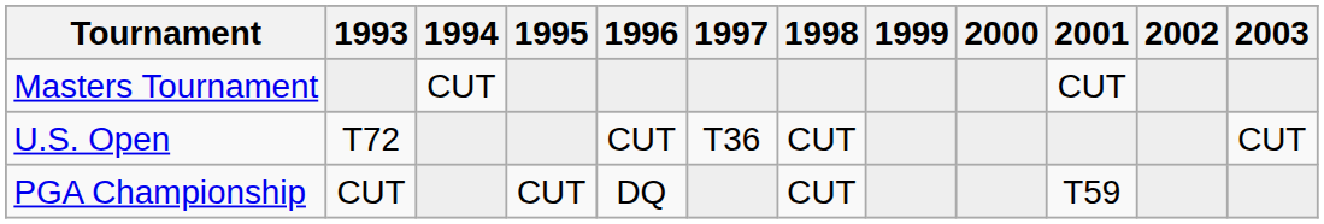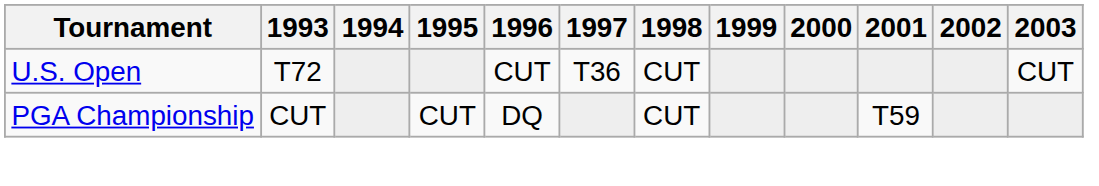- row: Masters Tournament | CUT | CUT
